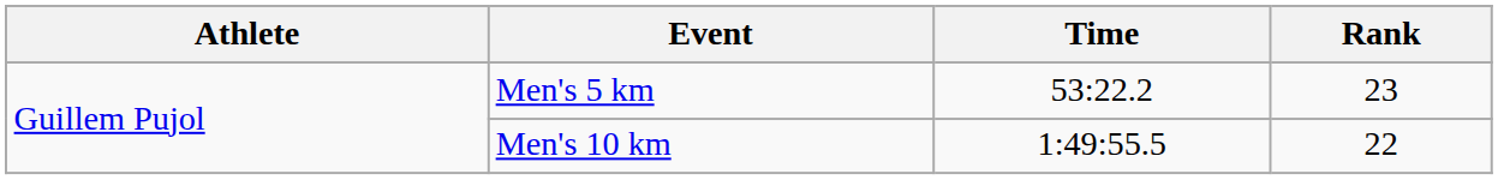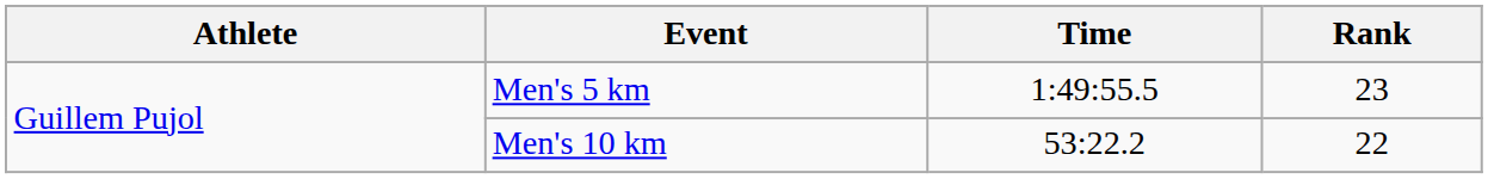Men's 5 km | Time: 53:22.2 -> 1:49:55.5
Men's 10 km | Time: 1:49:55.5 -> 53:22.2
